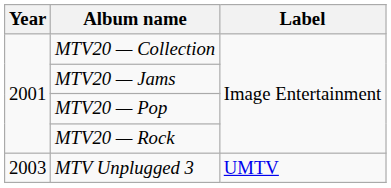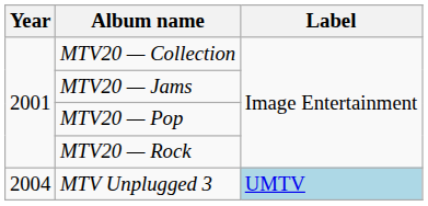MTV Unplugged 3 | Year: 2003 -> 2004
MTV Unplugged 3 | Label: no background -> lightblue background
